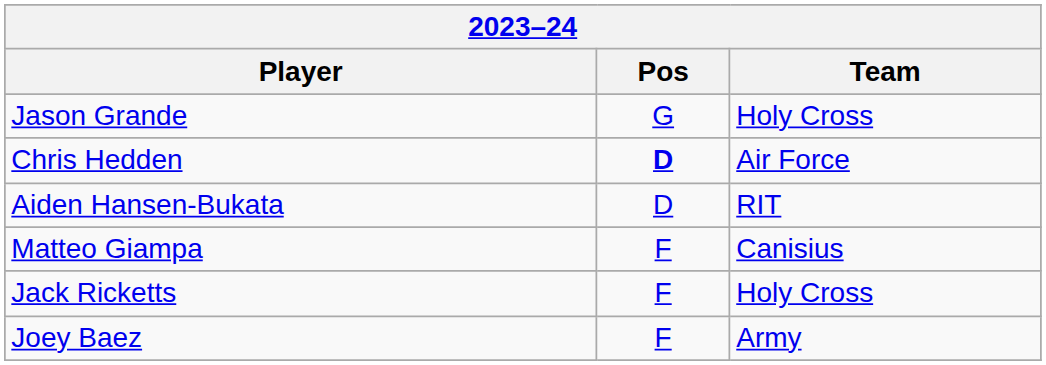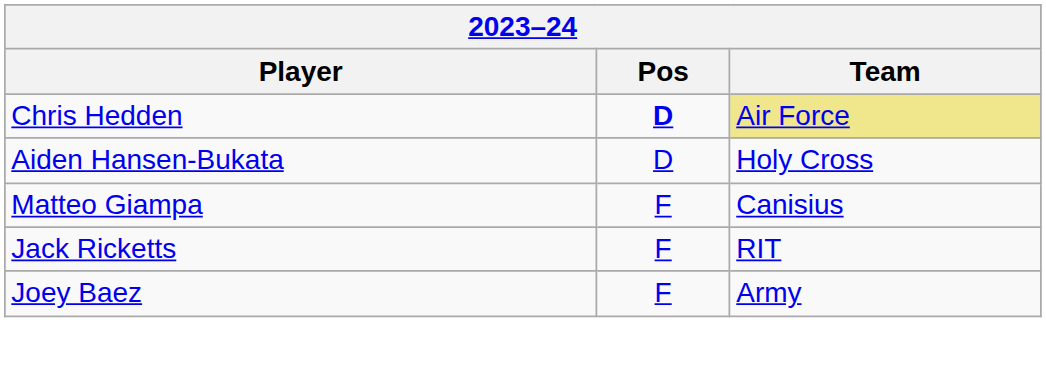- row: Jason Grande | G | Holy Cross
Chris Hedden | Team: no background -> khaki background
Aiden Hansen-Bukata | Team: RIT -> Holy Cross
Jack Ricketts | Team: Holy Cross -> RIT
